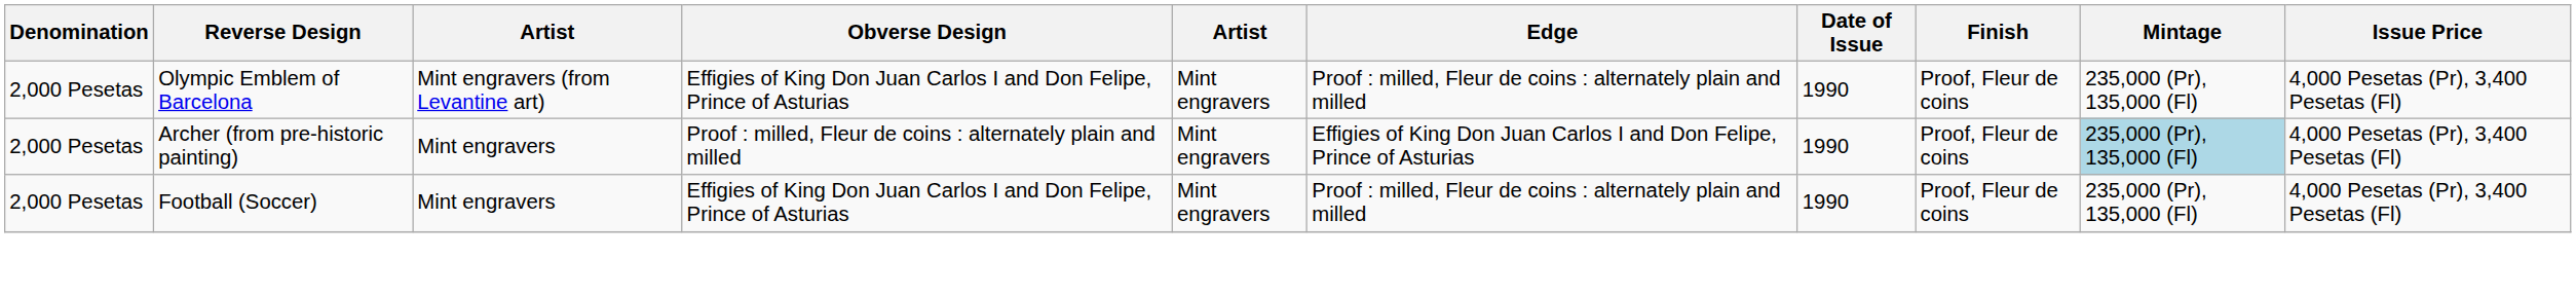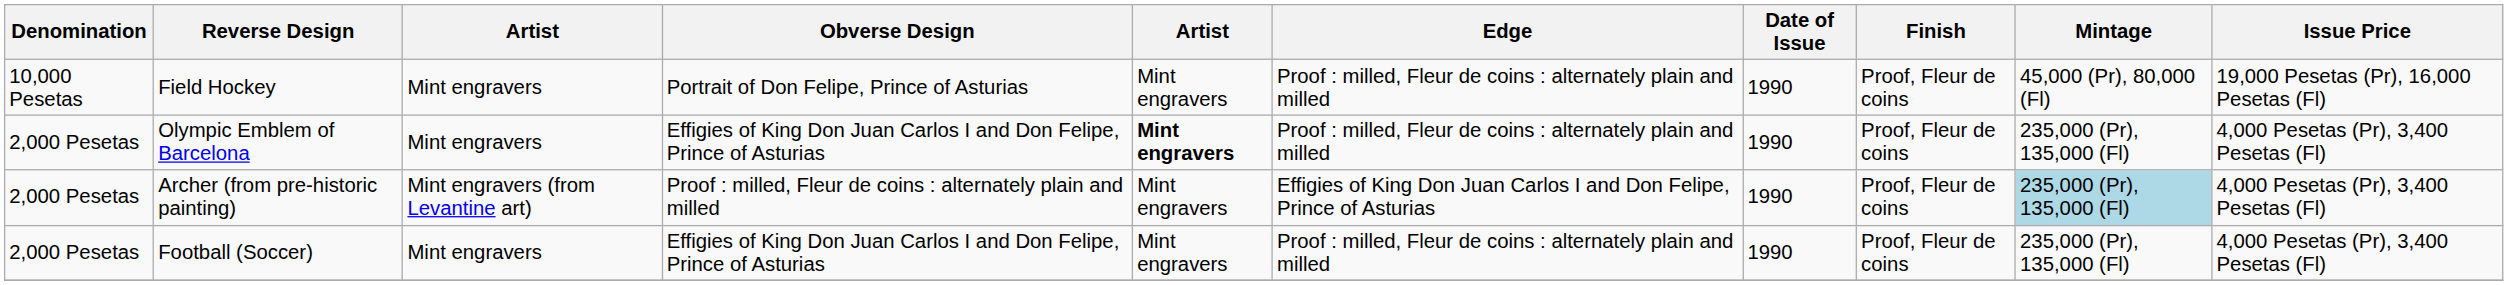+ row: 10,000 Pesetas | Field Hockey | Mint engravers | Portrait of Don Felipe, Prince of Asturias | Mint engravers | Proof : milled, Fleur de coins : alternately plain and milled | 1990 | Proof, Fleur de coins | 45,000 (Pr), 80,000 (Fl) | 19,000 Pesetas (Pr), 16,000 Pesetas (Fl)
Olympic Emblem of Barcelona | column 3: Mint engravers (from Levantine art) -> Mint engravers
Olympic Emblem of Barcelona | column 5: normal -> bold
Archer (from pre-historic painting) | column 3: Mint engravers -> Mint engravers (from Levantine art)
